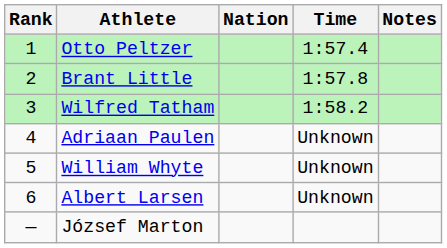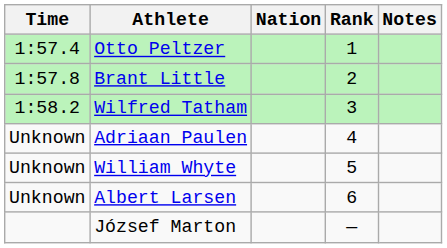columns swapped: Rank <-> Time
